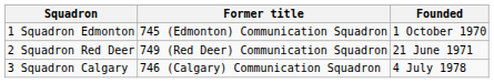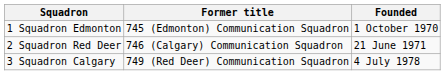2 Squadron Red Deer | Former title: 749 (Red Deer) Communication Squadron -> 746 (Calgary) Communication Squadron
3 Squadron Calgary | Former title: 746 (Calgary) Communication Squadron -> 749 (Red Deer) Communication Squadron
